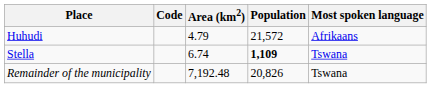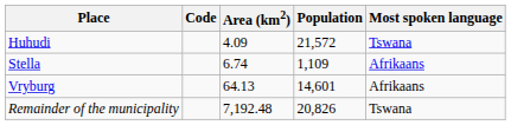Huhudi | Area (km2): 4.79 -> 4.09
Huhudi | Most spoken language: Afrikaans -> Tswana
Stella | Population: bold -> normal
Stella | Most spoken language: Tswana -> Afrikaans
+ row: Vryburg | 64.13 | 14,601 | Afrikaans
